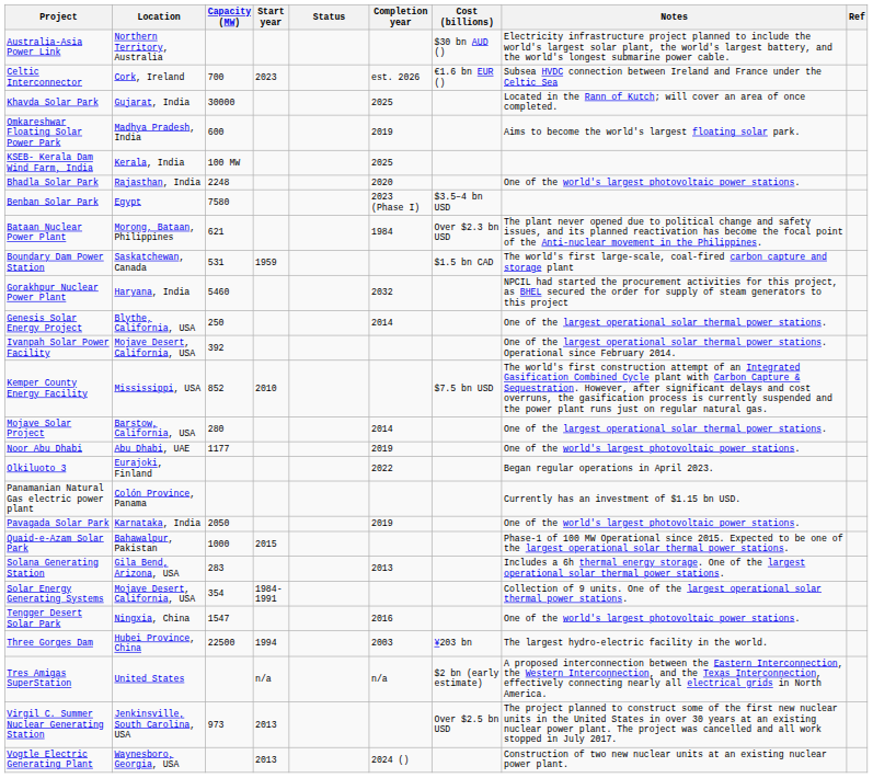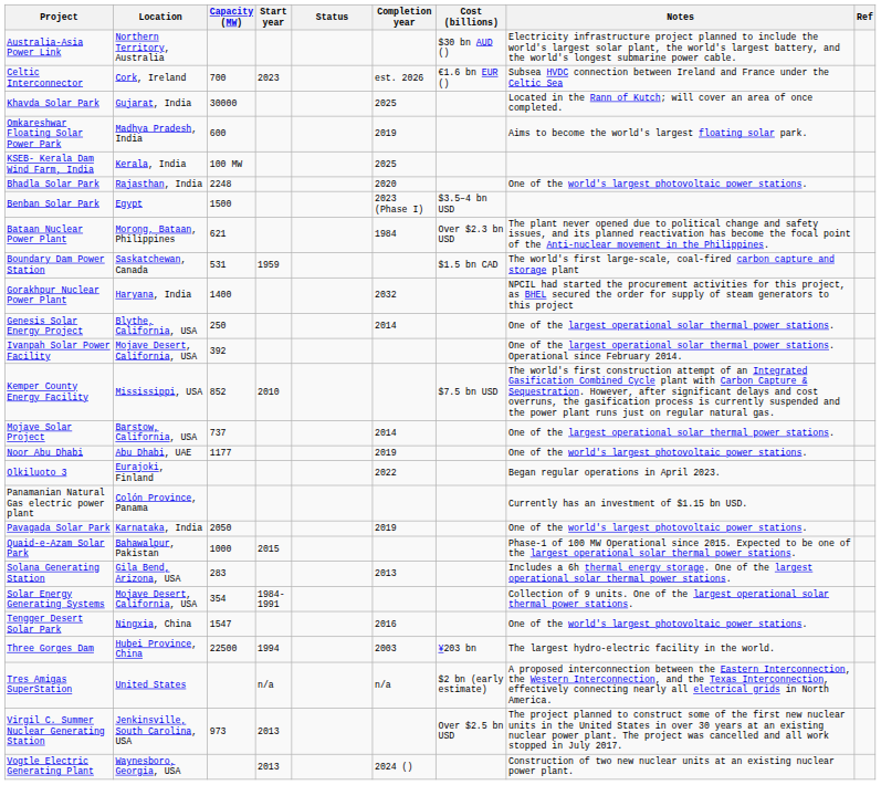Benban Solar Park | Capacity (MW): 7580 -> 1500
Gorakhpur Nuclear Power Plant | Capacity (MW): 5460 -> 1400
Mojave Solar Project | Capacity (MW): 280 -> 737
